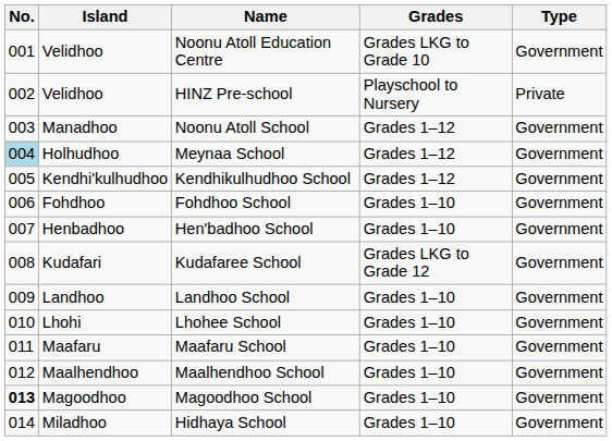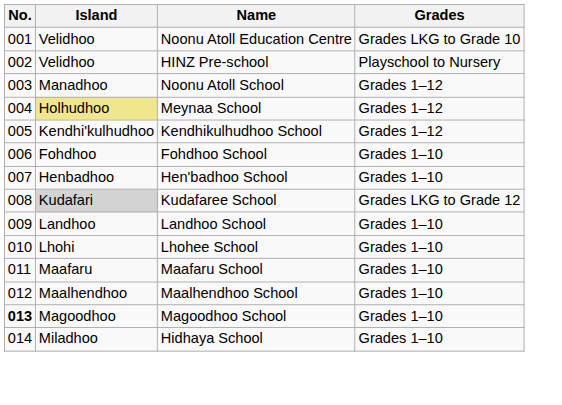- column: Type | Government | Private | Government | Government | Government | Government | Government | Government | Government | Government | Government | Government | Government | Government
Meynaa School | No.: lightblue background -> no background
Meynaa School | Island: no background -> khaki background
Kudafaree School | Island: no background -> lightgrey background
